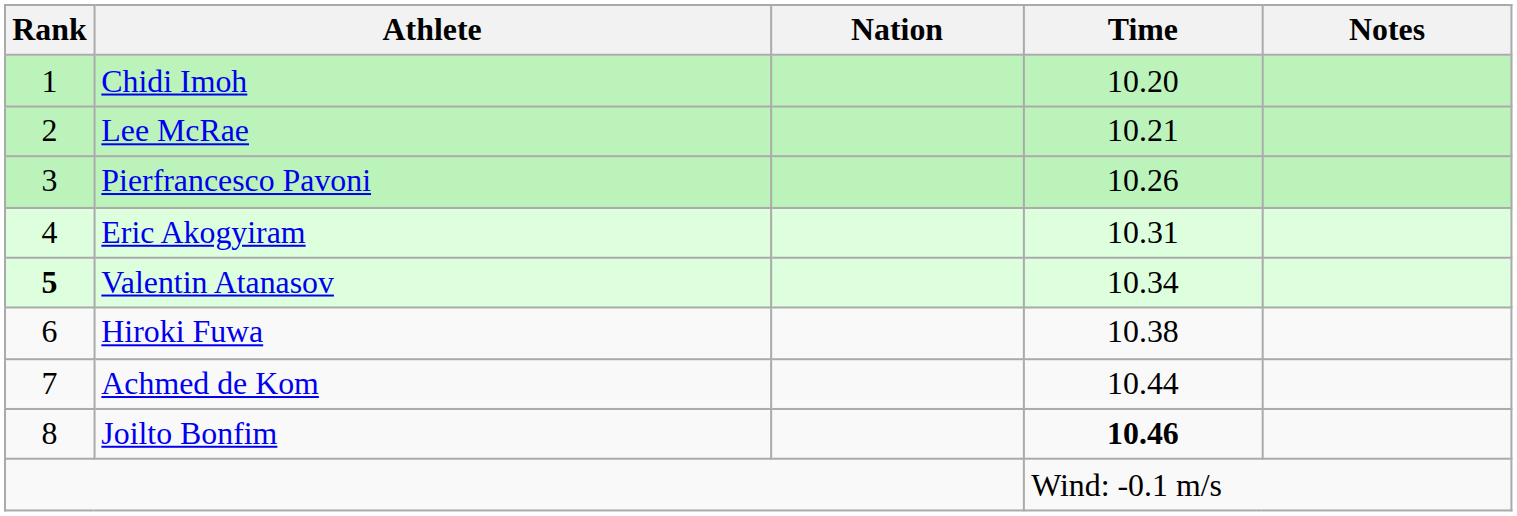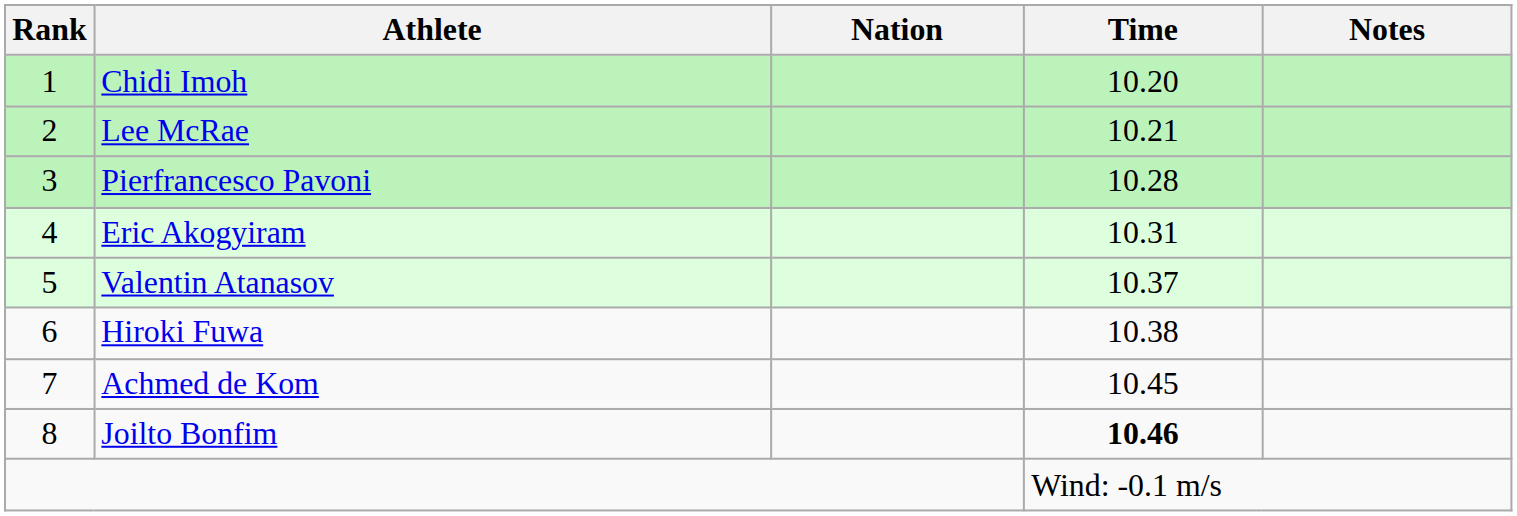Pierfrancesco Pavoni | Time: 10.26 -> 10.28
Valentin Atanasov | Rank: bold -> normal
Valentin Atanasov | Time: 10.34 -> 10.37
Achmed de Kom | Time: 10.44 -> 10.45
